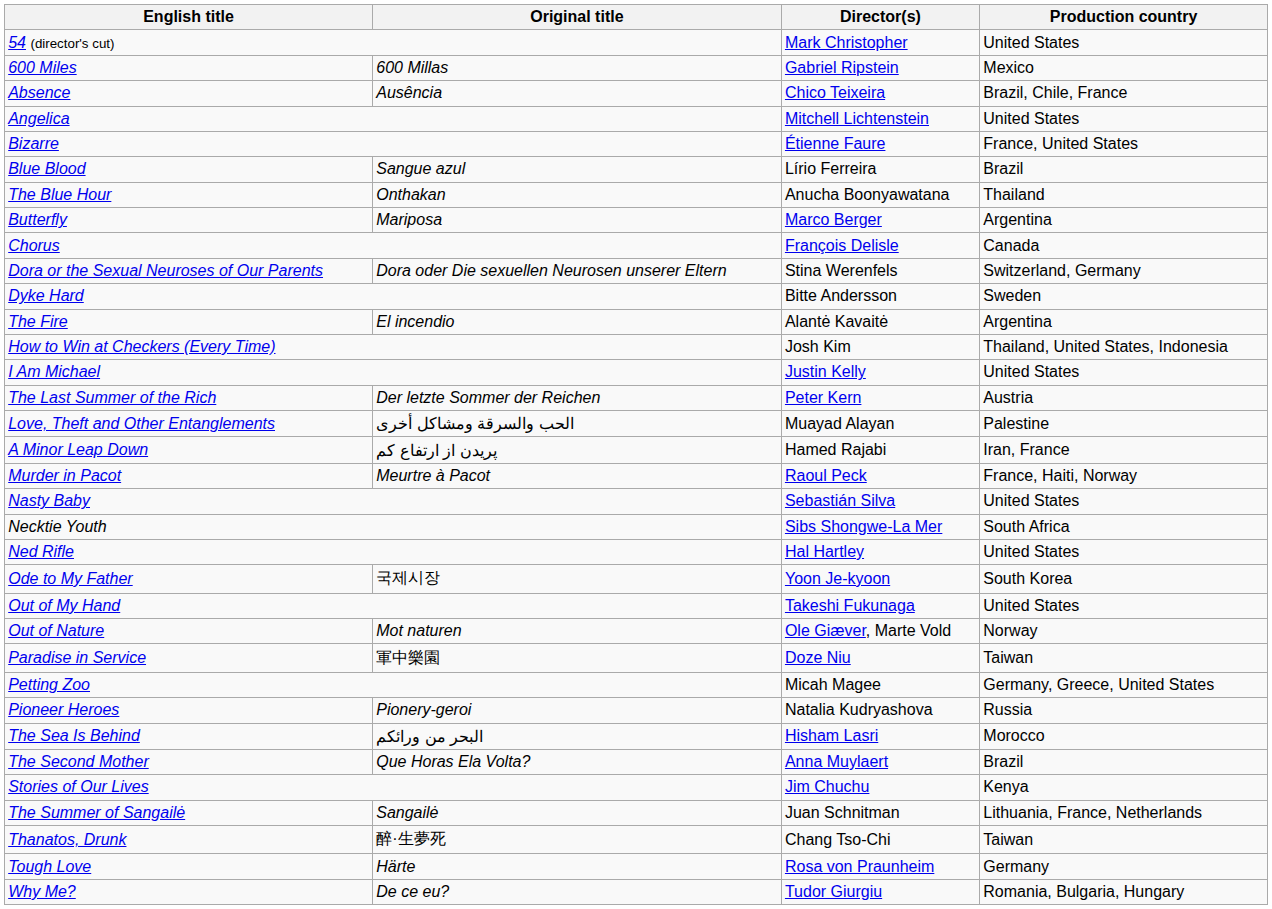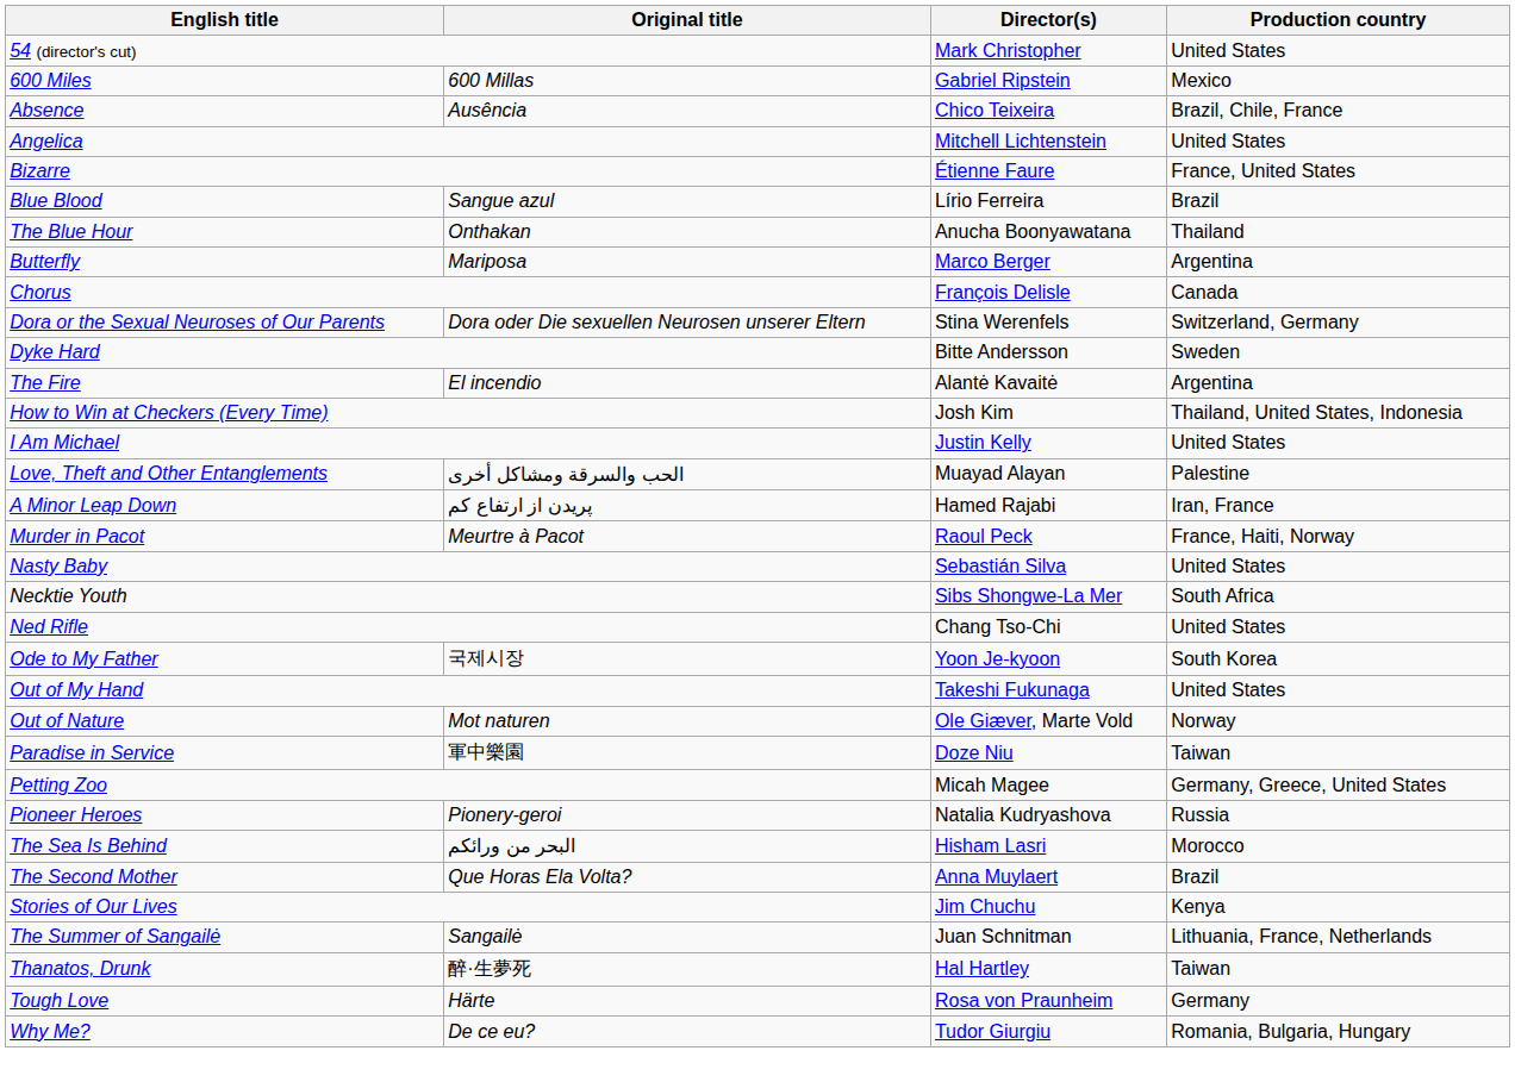- row: The Last Summer of the Rich | Der letzte Sommer der Reichen | Peter Kern | Austria
Ned Rifle | Director(s): Hal Hartley -> Chang Tso-Chi
Thanatos, Drunk | Director(s): Chang Tso-Chi -> Hal Hartley
